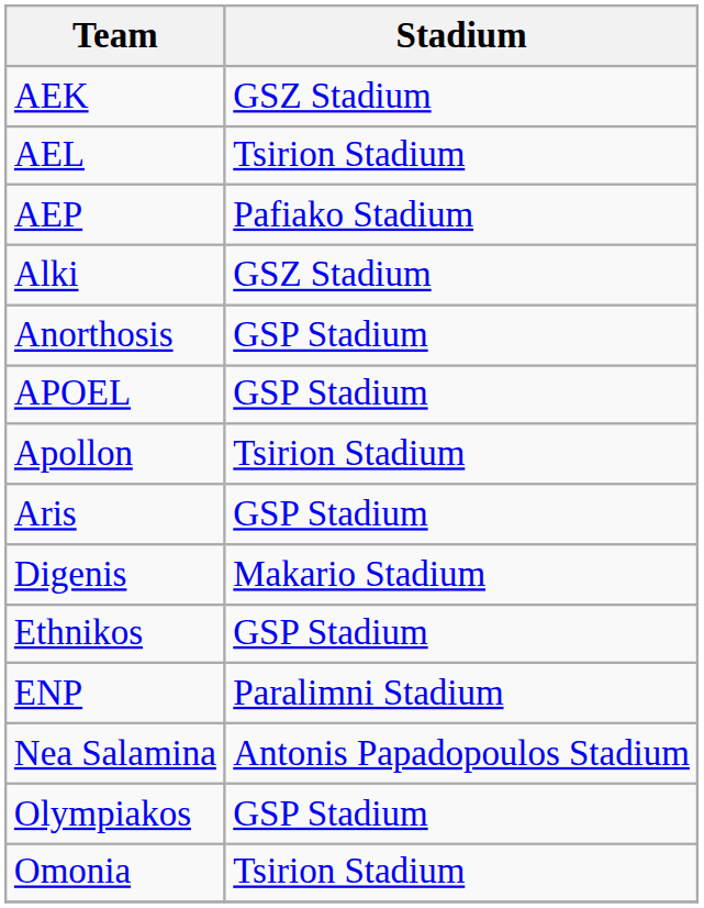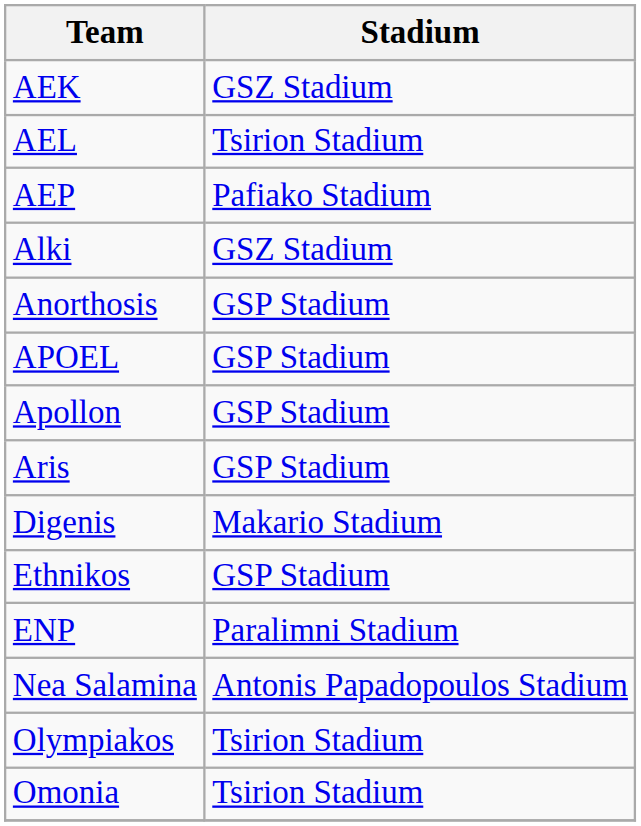Apollon | Stadium: Tsirion Stadium -> GSP Stadium
Olympiakos | Stadium: GSP Stadium -> Tsirion Stadium
